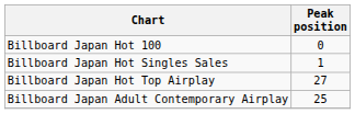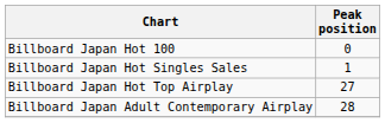Billboard Japan Adult Contemporary Airplay | Peak position: 25 -> 28
